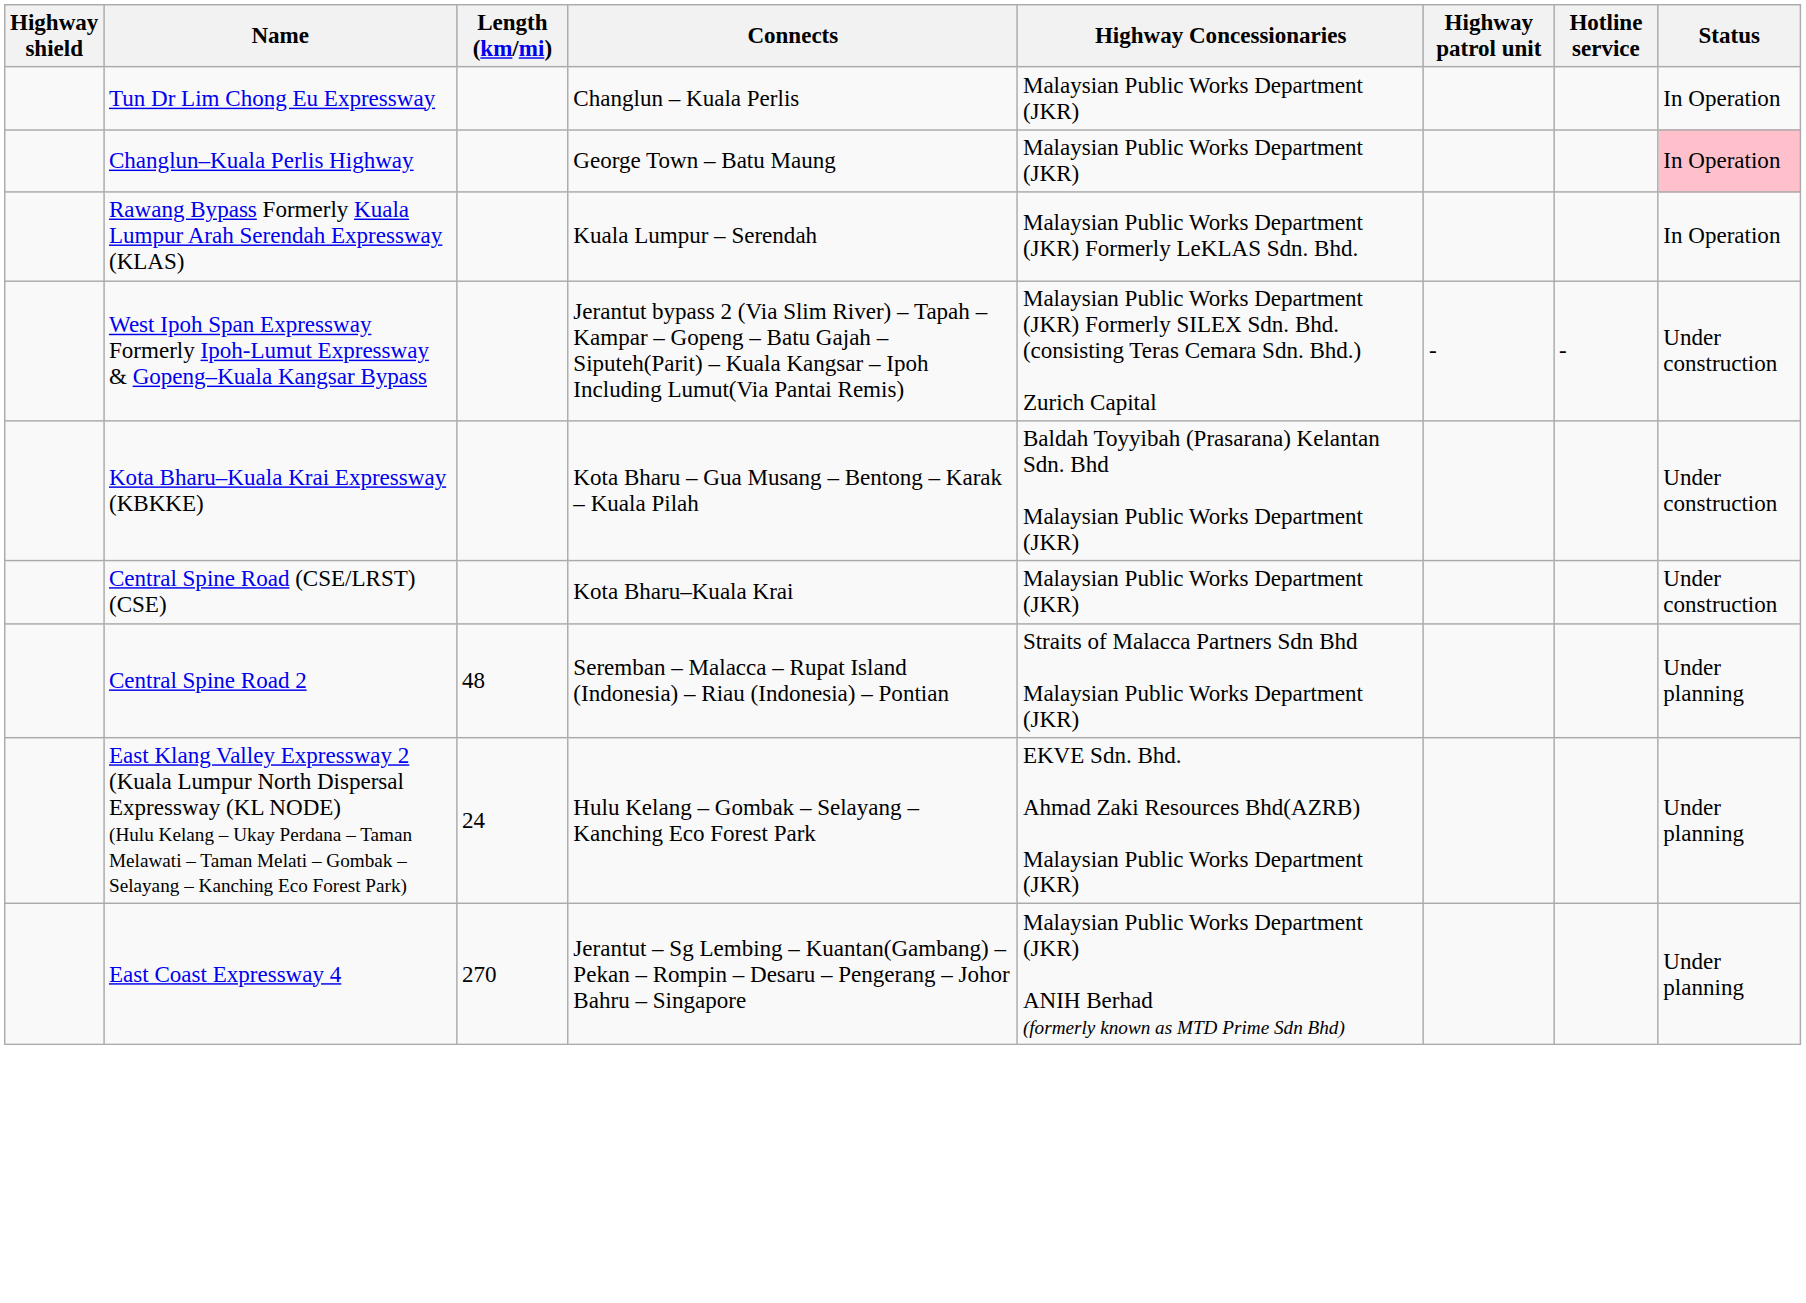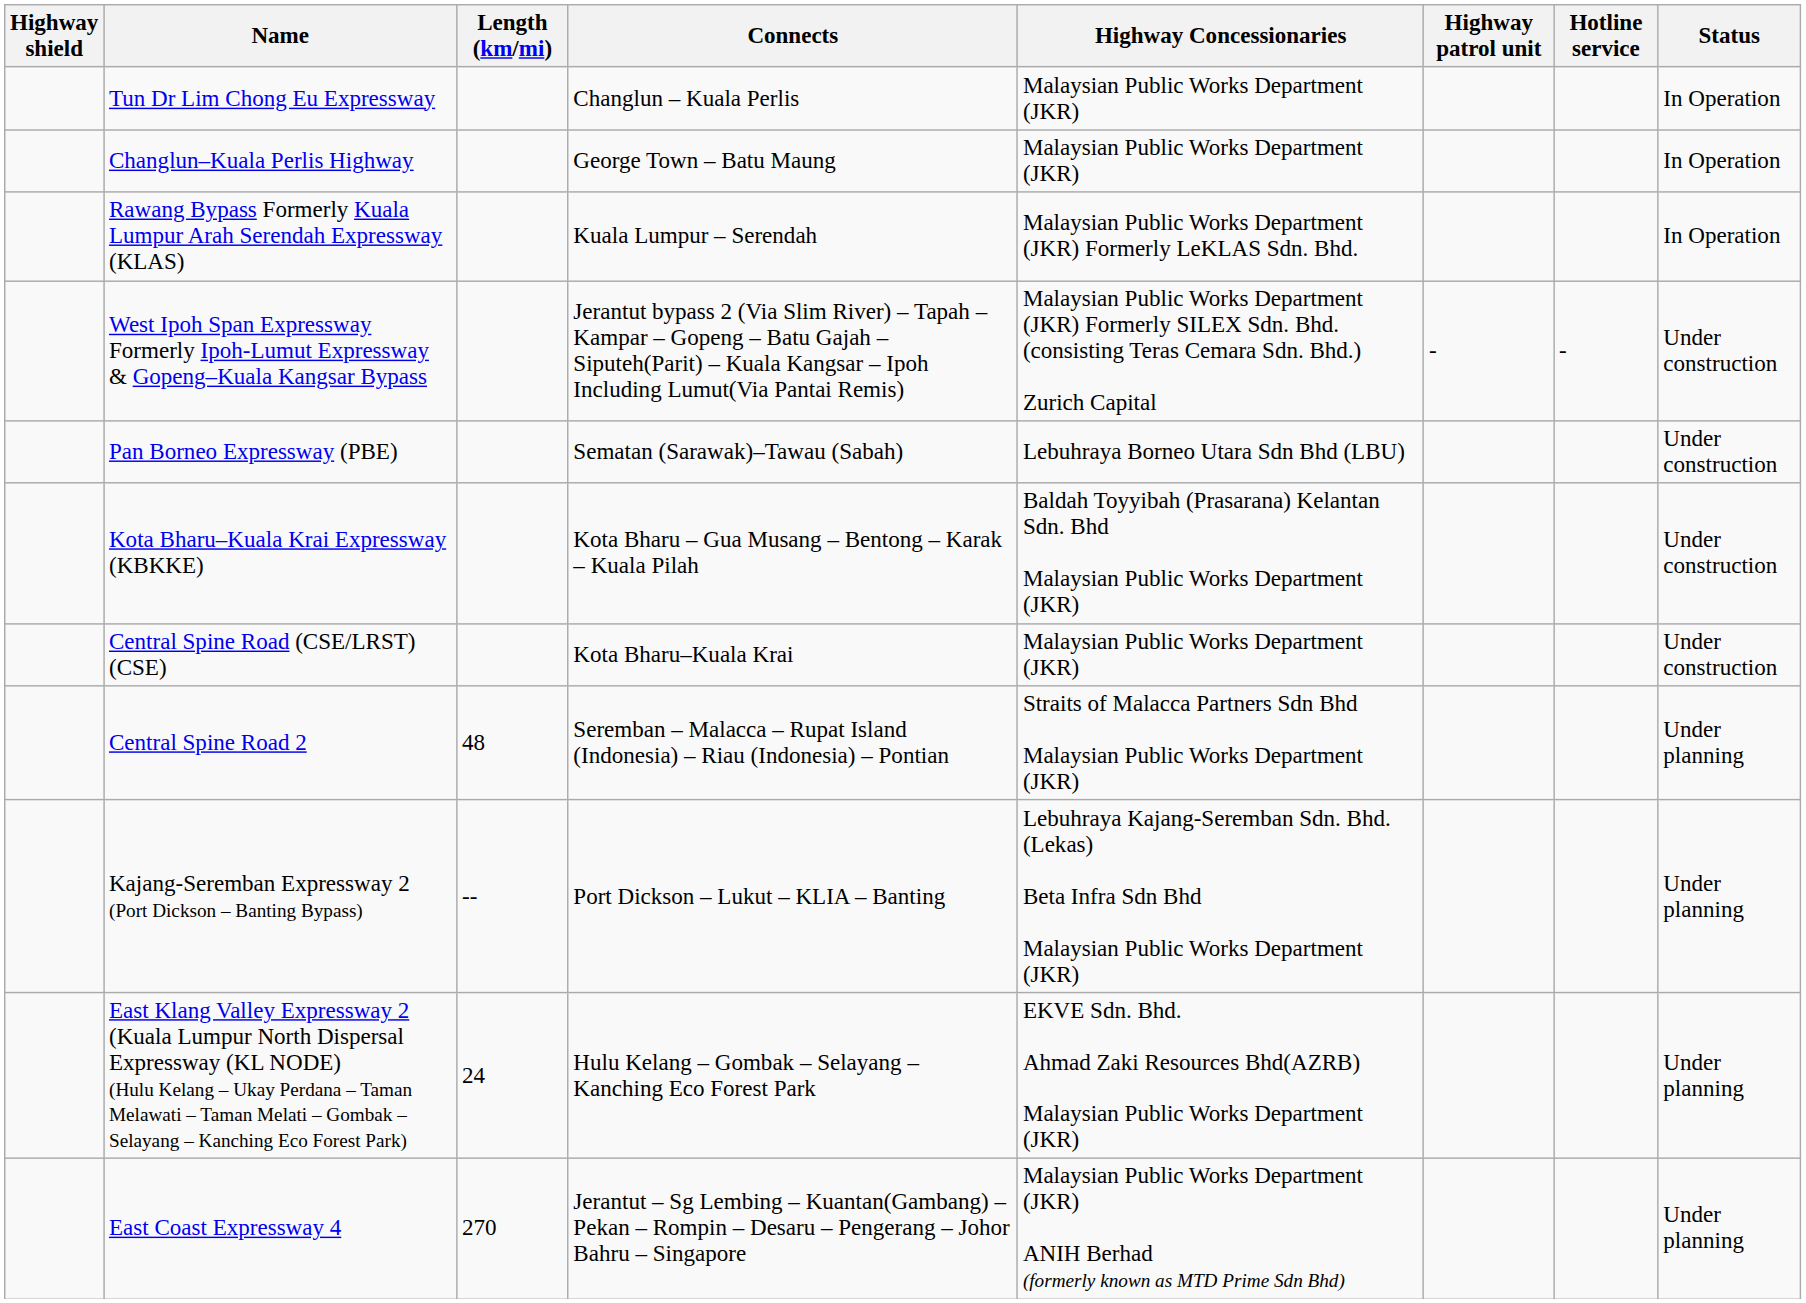Changlun–Kuala Perlis Highway | Status: pink background -> no background
+ row: Pan Borneo Expressway (PBE) | Sematan (Sarawak)–Tawau (Sabah) | Lebuhraya Borneo Utara Sdn Bhd (LBU) | Under construction
+ row: Kajang-Seremban Expressway 2 (Port Dickson – Banting Bypass) | -- | Port Dickson – Lukut – KLIA – Banting | Lebuhraya Kajang-Seremban Sdn. Bhd. (Lekas) Beta Infra Sdn Bhd Malaysian Public Works Department (JKR) | Under planning
